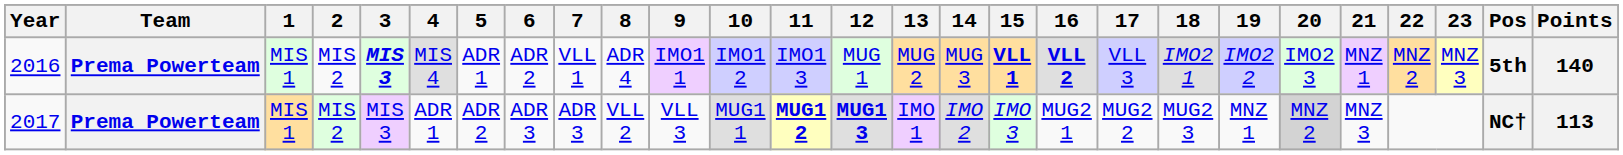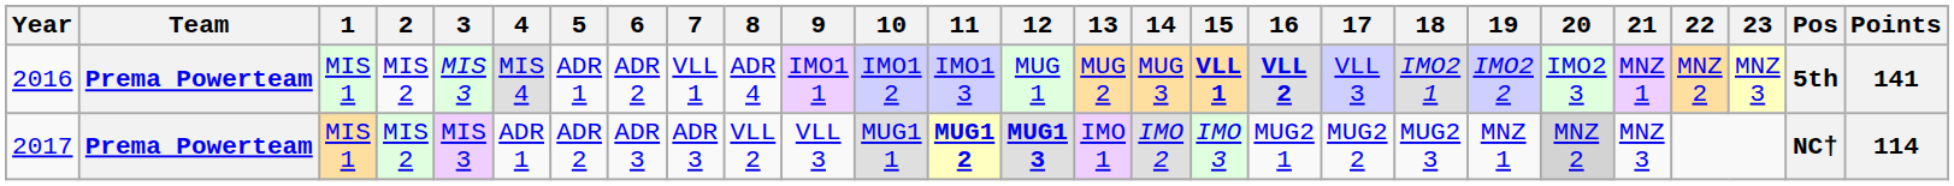2016 | 3: bold -> normal
2016 | Points: 140 -> 141
2017 | Points: 113 -> 114
